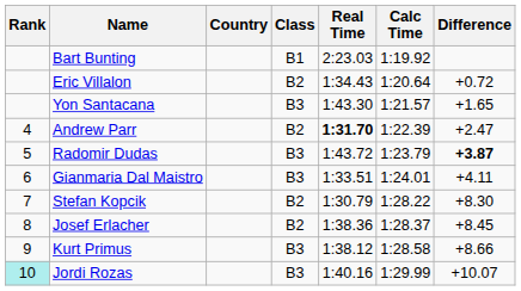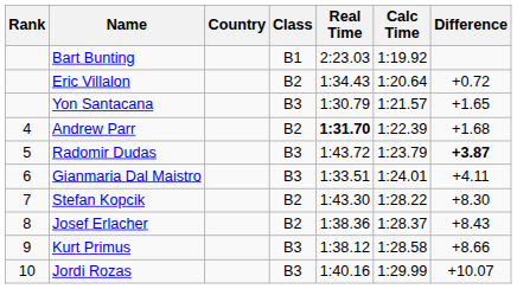Yon Santacana | Real Time: 1:43.30 -> 1:30.79
Andrew Parr | Difference: +2.47 -> +1.68
Stefan Kopcik | Real Time: 1:30.79 -> 1:43.30
Josef Erlacher | Difference: +8.45 -> +8.43
Jordi Rozas | Rank: paleturquoise background -> no background
